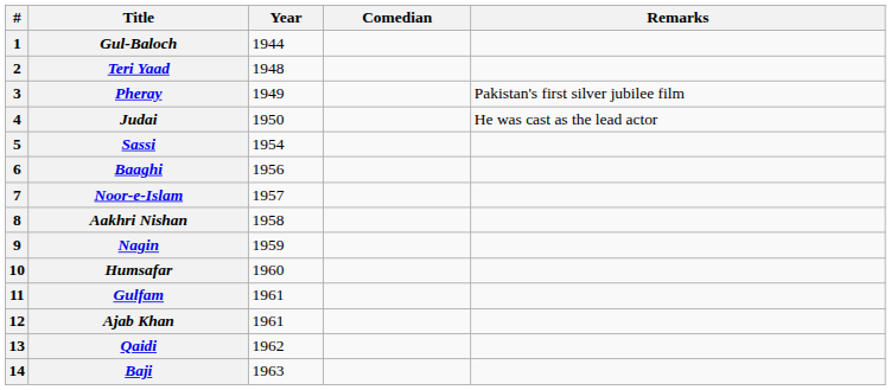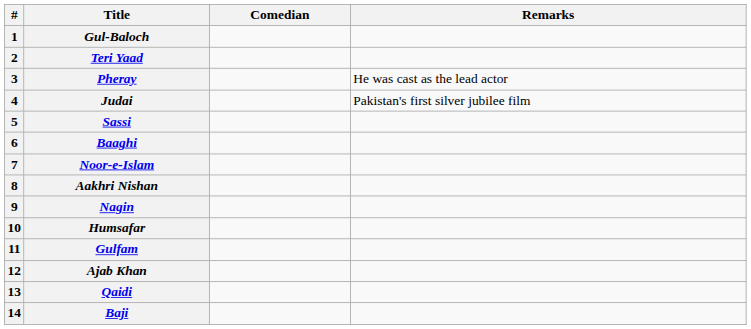- column: Year | 1944 | 1948 | 1949 | 1950 | 1954 | 1956 | 1957 | 1958 | 1959 | 1960 | 1961 | 1961 | 1962 | 1963
Pheray | Remarks: Pakistan's first silver jubilee film -> He was cast as the lead actor
Judai | Remarks: He was cast as the lead actor -> Pakistan's first silver jubilee film
